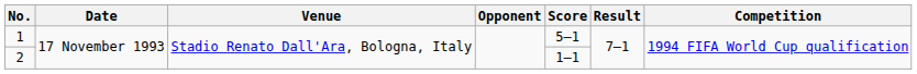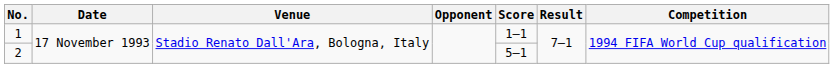1 | Score: 5–1 -> 1–1
2 | Score: 1–1 -> 5–1
